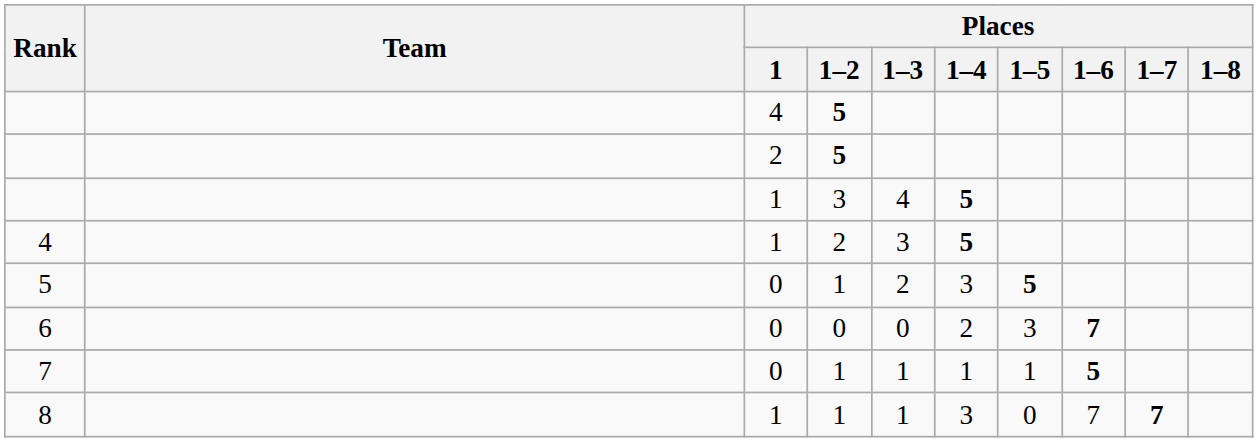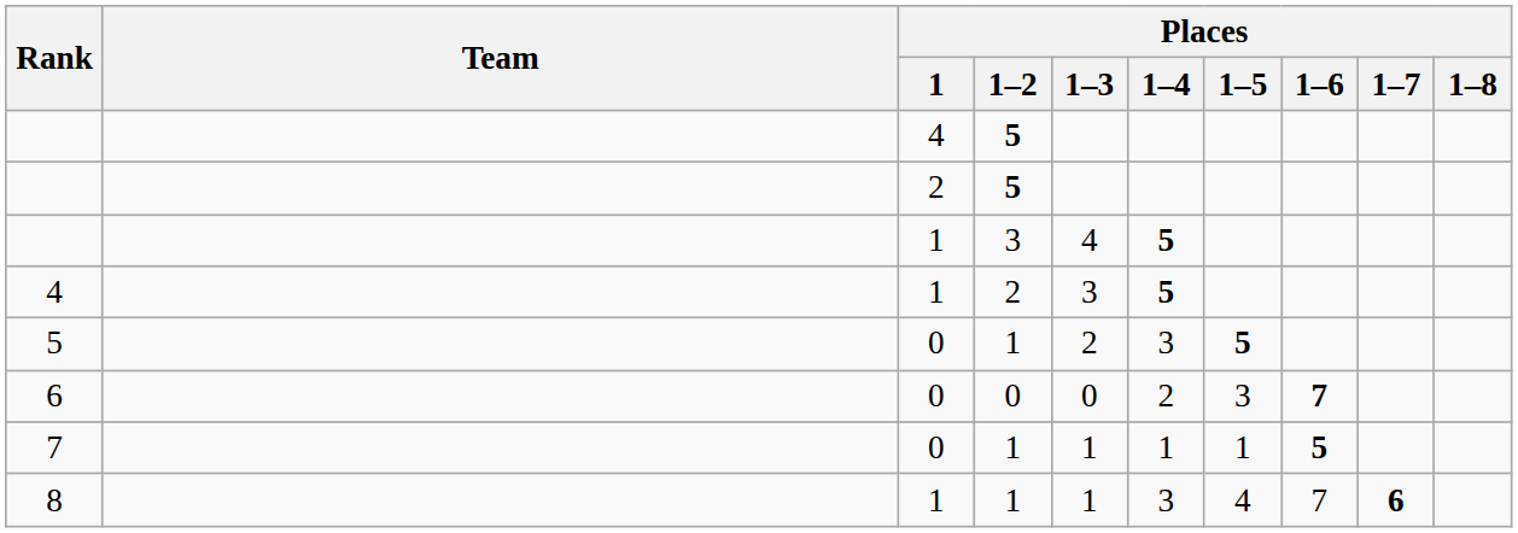8 | Places / 1–5: 0 -> 4
8 | Places / 1–7: 7 -> 6
